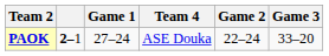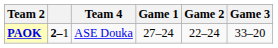columns swapped: Team 4 <-> Game 1
